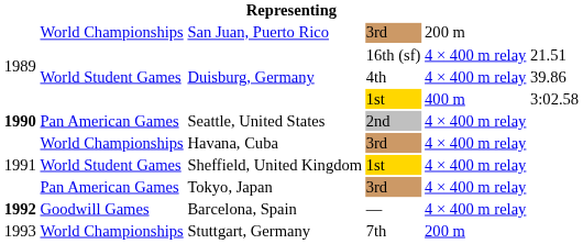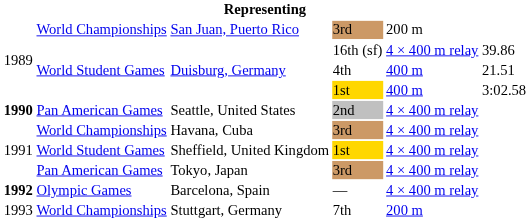Duisburg, Germany / 16th (sf) | column 6: 21.51 -> 39.86
Duisburg, Germany / 4th | column 5: 4 × 400 m relay -> 400 m
Duisburg, Germany / 4th | column 6: 39.86 -> 21.51
Barcelona, Spain | column 2: Goodwill Games -> Olympic Games
